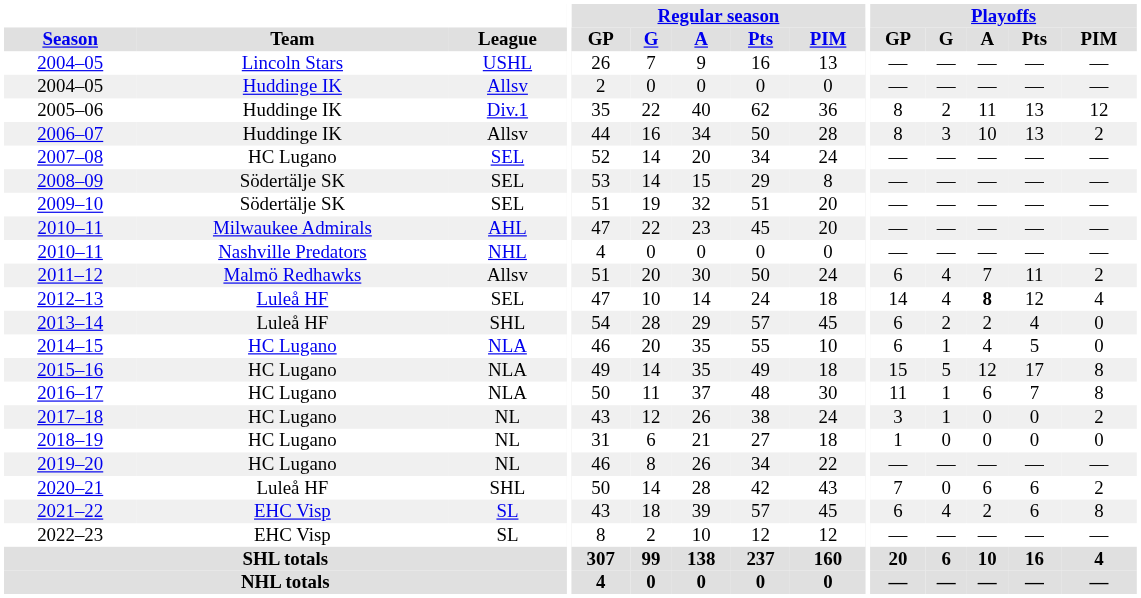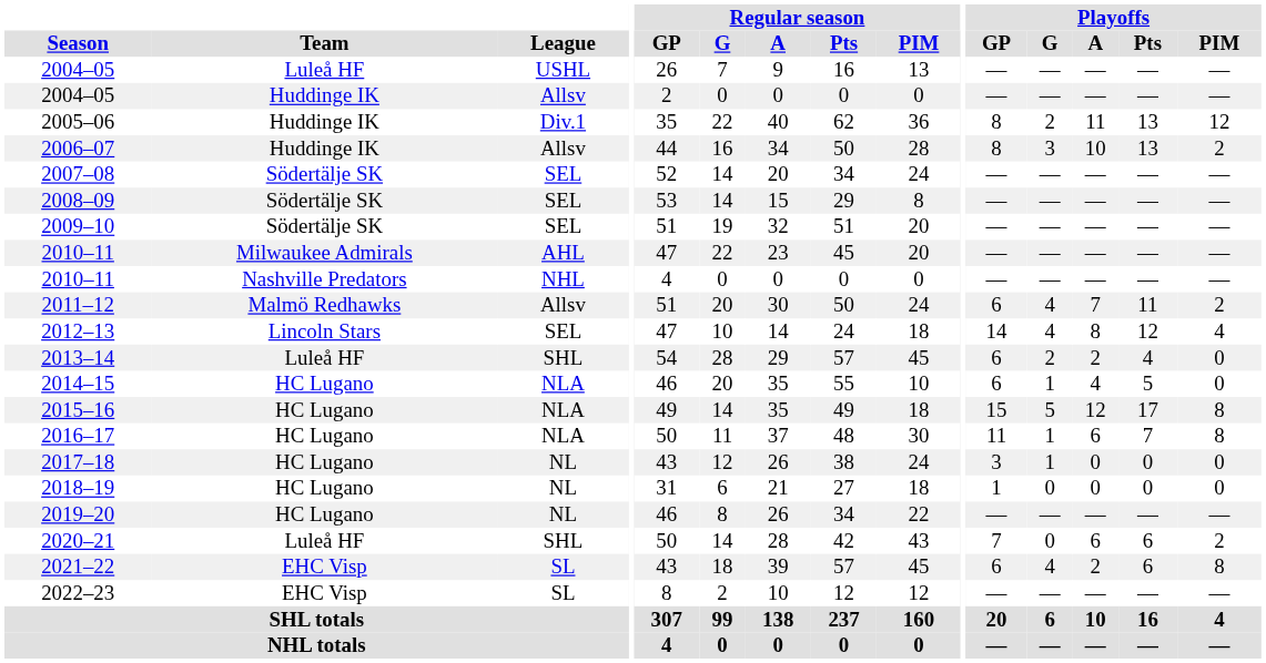2004–05 / USHL | Team: Lincoln Stars -> Luleå HF
2007–08 | Team: HC Lugano -> Södertälje SK
2012–13 | Team: Luleå HF -> Lincoln Stars
2012–13 | Playoffs / A: bold -> normal
2017–18 | Playoffs / PIM: 2 -> 0
